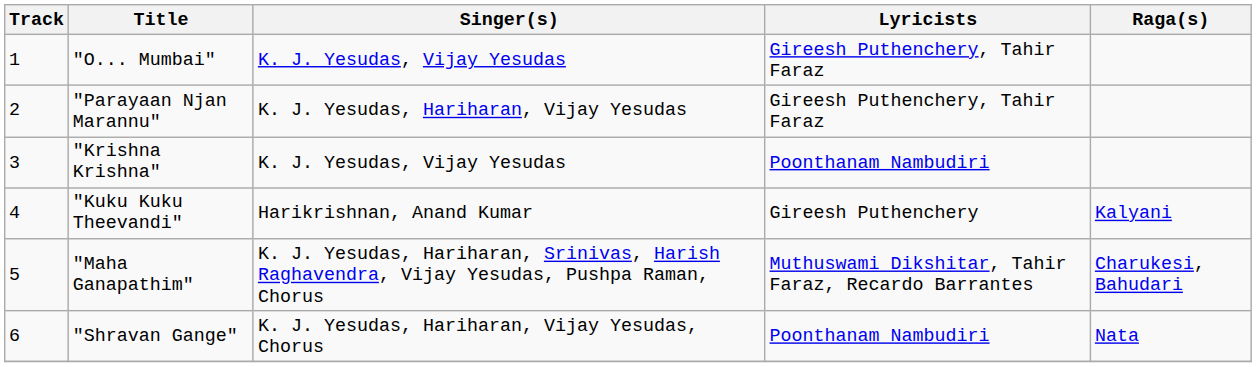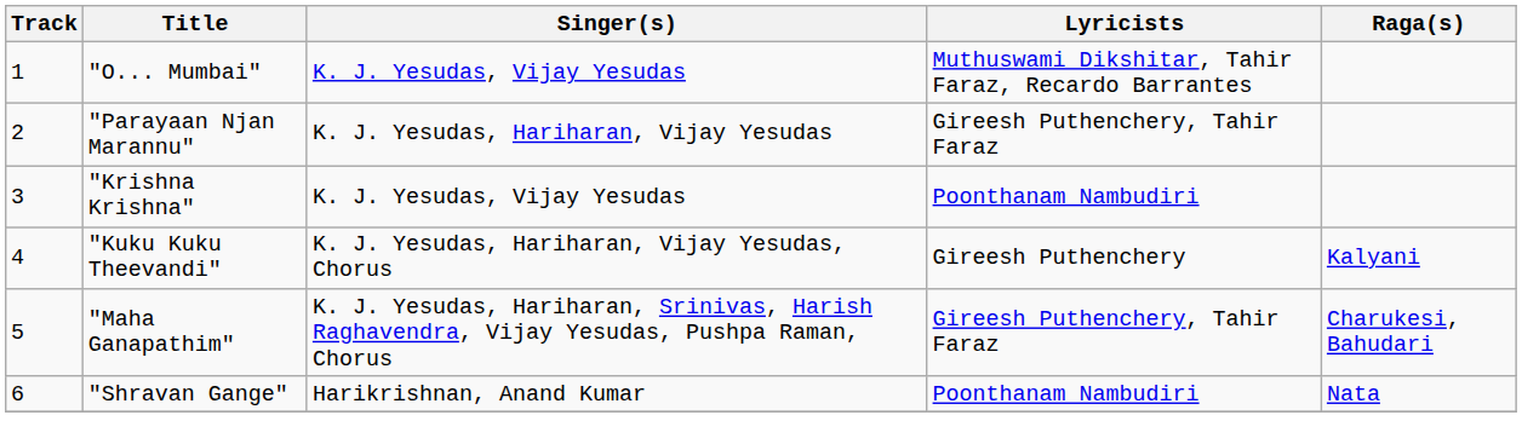"O... Mumbai" | Lyricists: Gireesh Puthenchery, Tahir Faraz -> Muthuswami Dikshitar, Tahir Faraz, Recardo Barrantes
"Kuku Kuku Theevandi" | Singer(s): Harikrishnan, Anand Kumar -> K. J. Yesudas, Hariharan, Vijay Yesudas, Chorus
"Maha Ganapathim" | Lyricists: Muthuswami Dikshitar, Tahir Faraz, Recardo Barrantes -> Gireesh Puthenchery, Tahir Faraz
"Shravan Gange" | Singer(s): K. J. Yesudas, Hariharan, Vijay Yesudas, Chorus -> Harikrishnan, Anand Kumar
